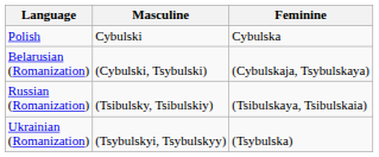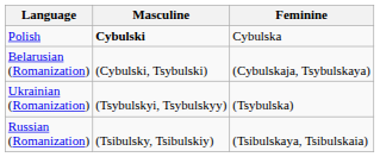Polish | Masculine: normal -> bold
rows swapped: Russian (Romanization) <-> Ukrainian (Romanization)
